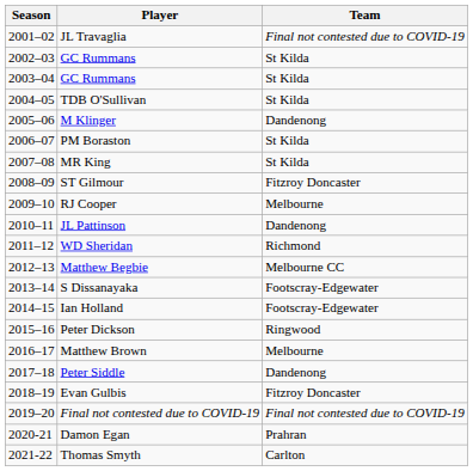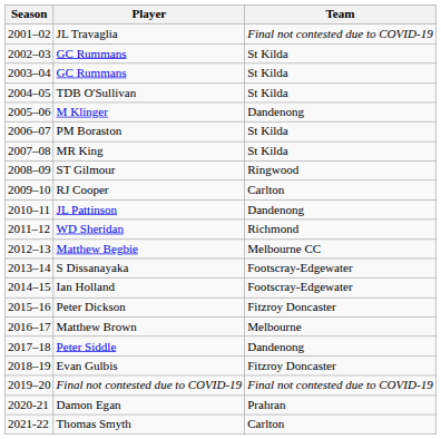ST Gilmour | Team: Fitzroy Doncaster -> Ringwood
RJ Cooper | Team: Melbourne -> Carlton
Peter Dickson | Team: Ringwood -> Fitzroy Doncaster
